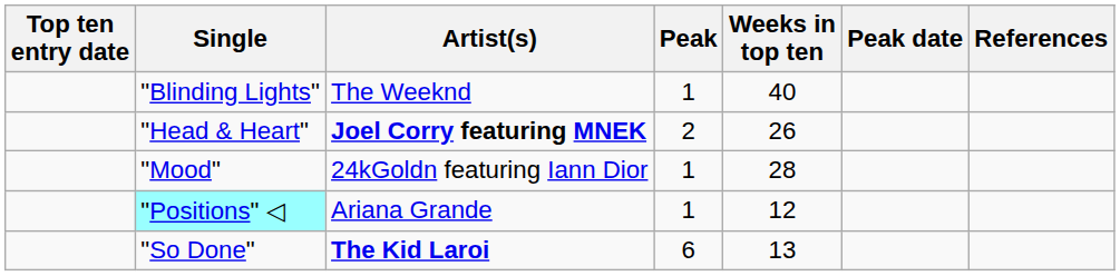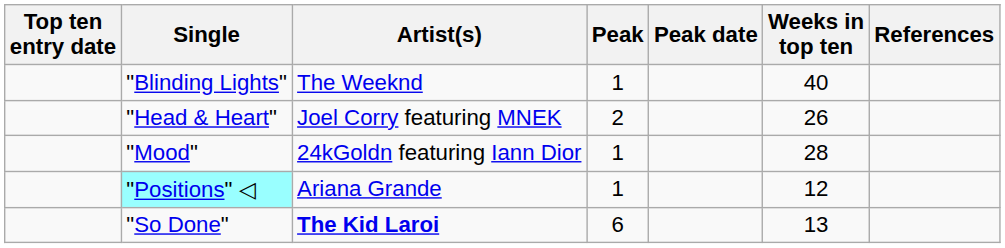columns swapped: Peak date <-> Weeks in top ten
"Head & Heart" | Artist(s): bold -> normal
